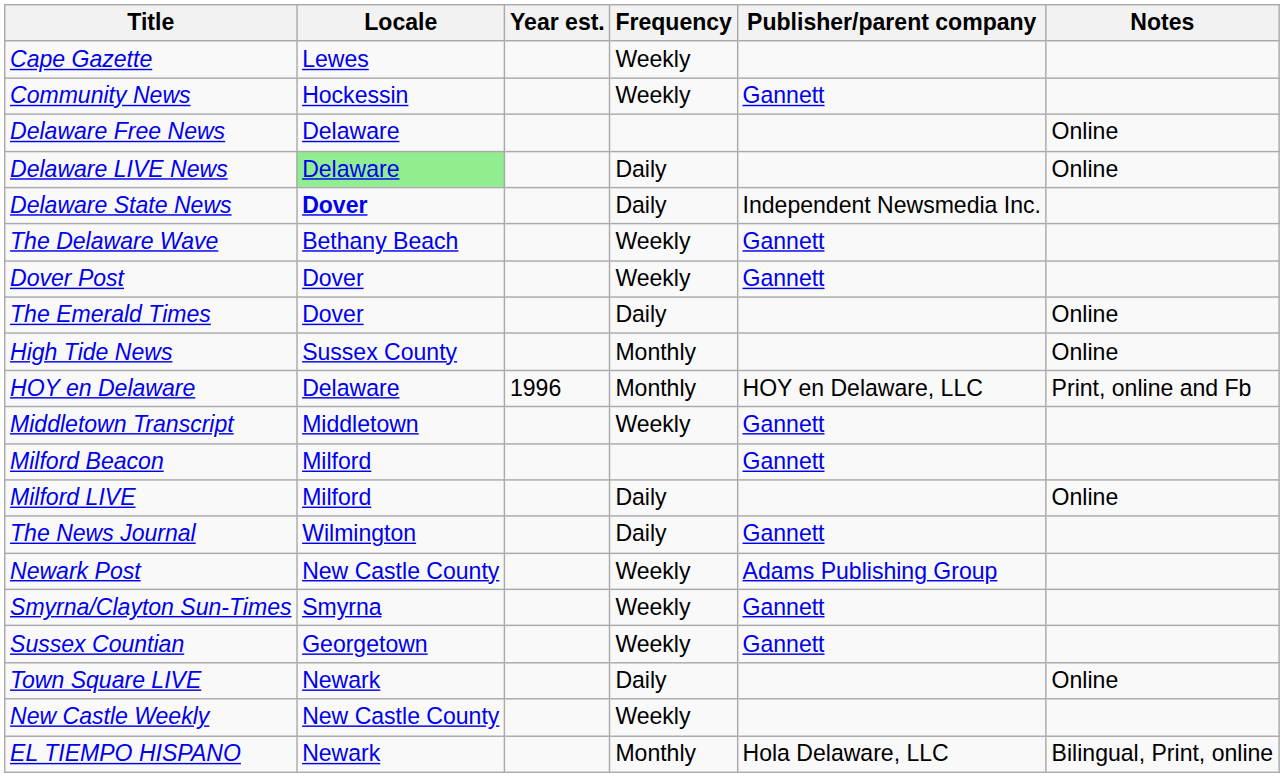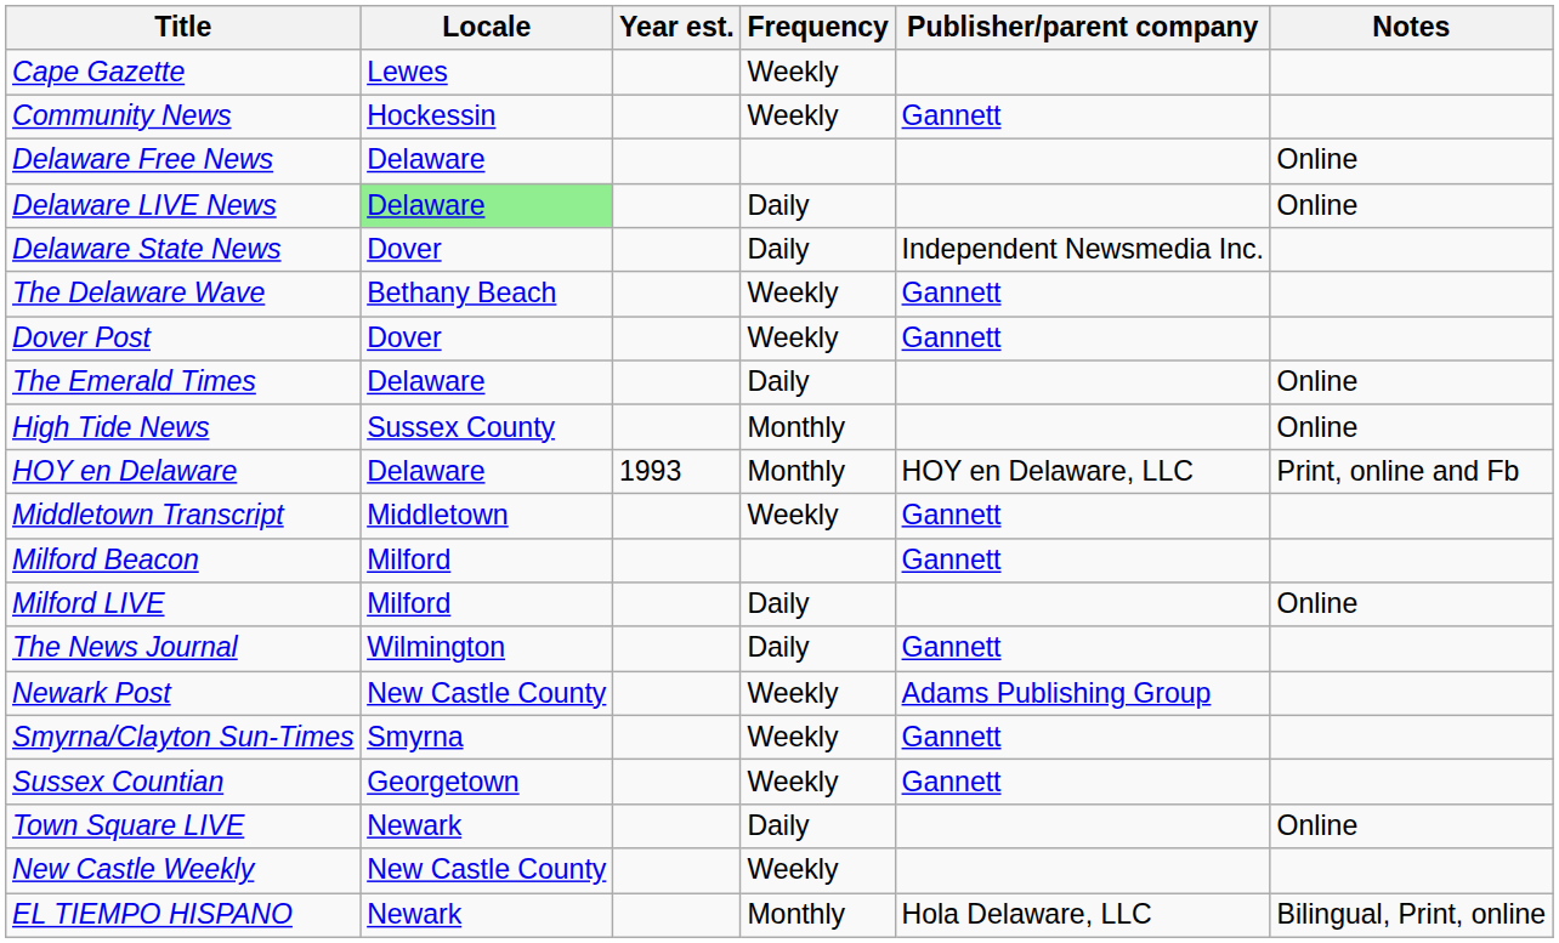Delaware State News | Locale: bold -> normal
The Emerald Times | Locale: Dover -> Delaware
HOY en Delaware | Year est.: 1996 -> 1993
